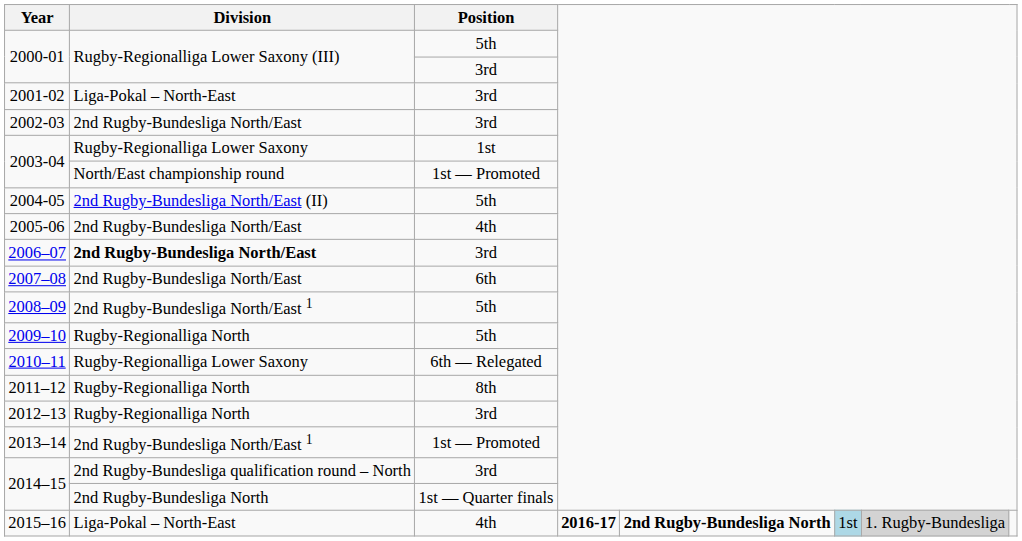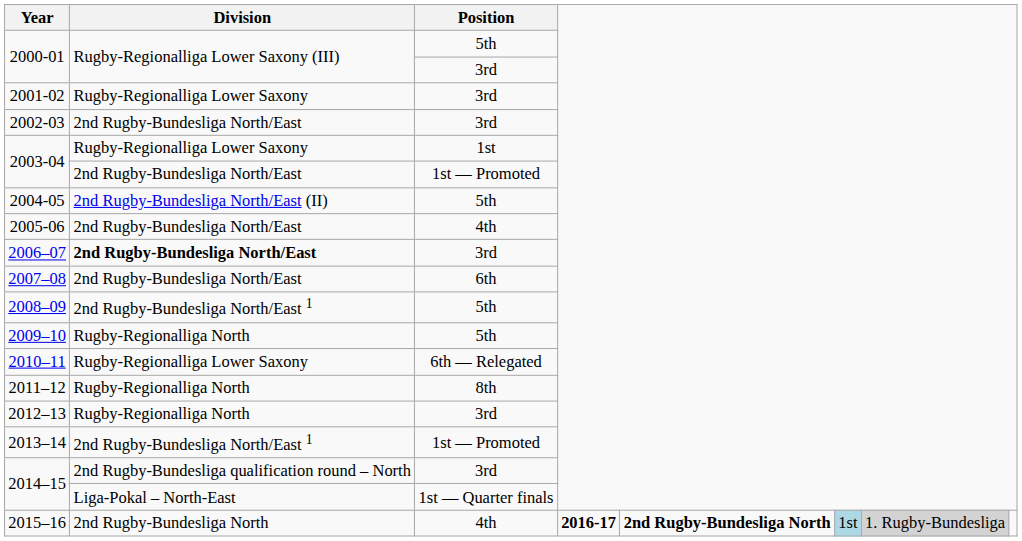2001-02 | Division: Liga-Pokal – North-East -> Rugby-Regionalliga Lower Saxony
2003-04 / 1st — Promoted | Division: North/East championship round -> 2nd Rugby-Bundesliga North/East
2014–15 / 1st — Quarter finals | Division: 2nd Rugby-Bundesliga North -> Liga-Pokal – North-East
2015–16 | Division: Liga-Pokal – North-East -> 2nd Rugby-Bundesliga North
